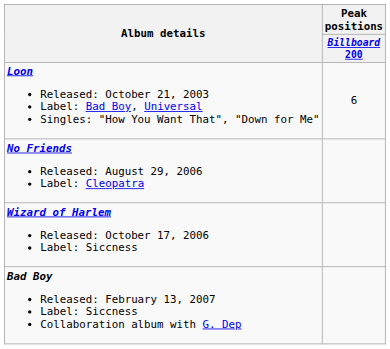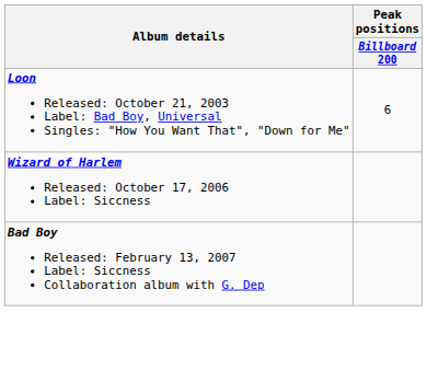- row: No Friends Released: August 29, 2006 Label: Cleopatra
